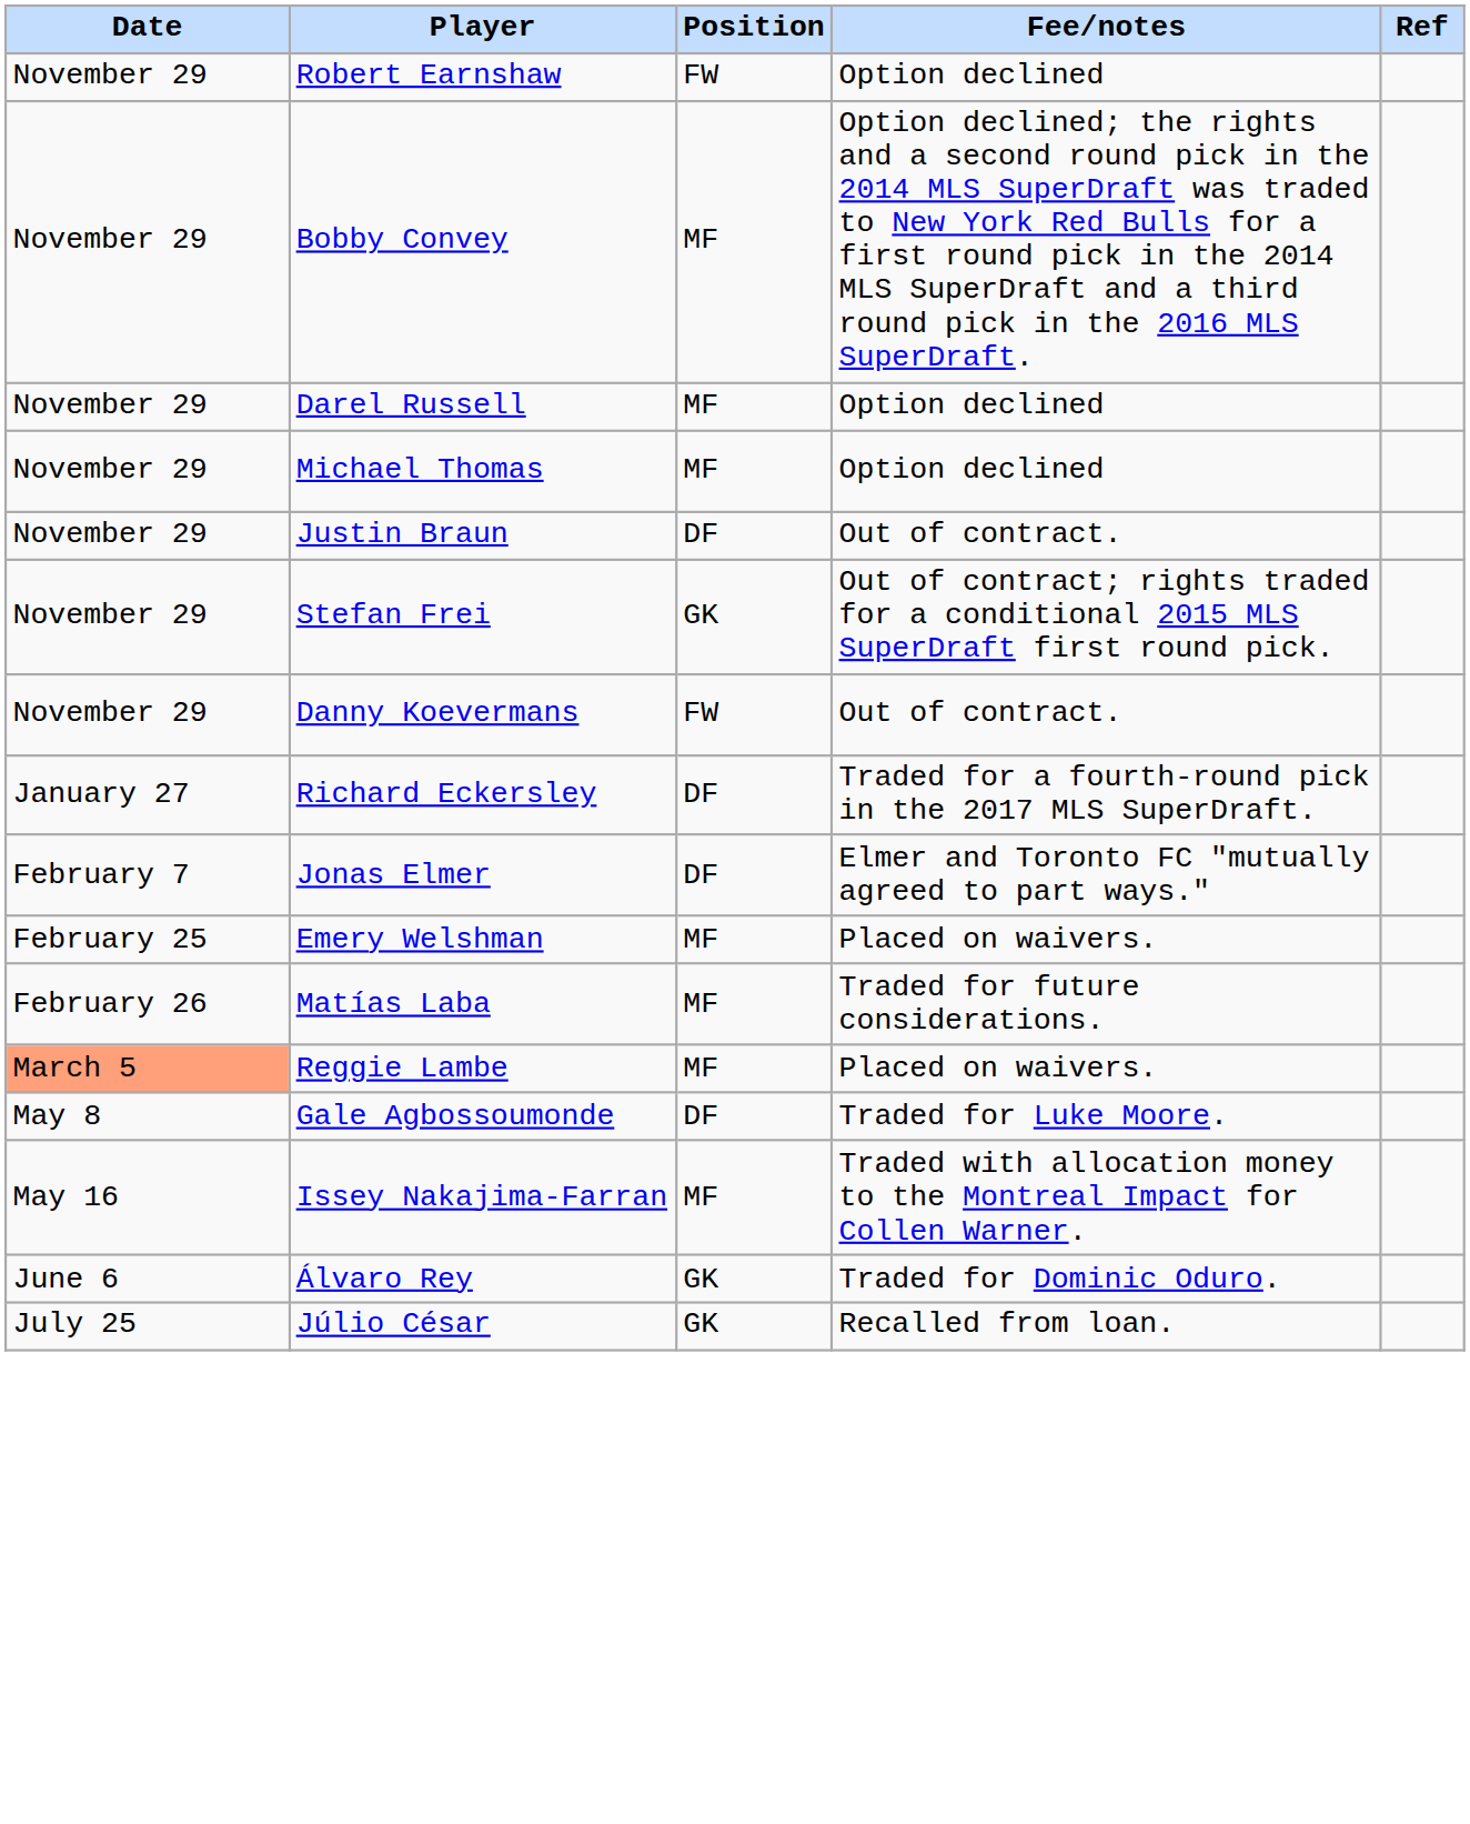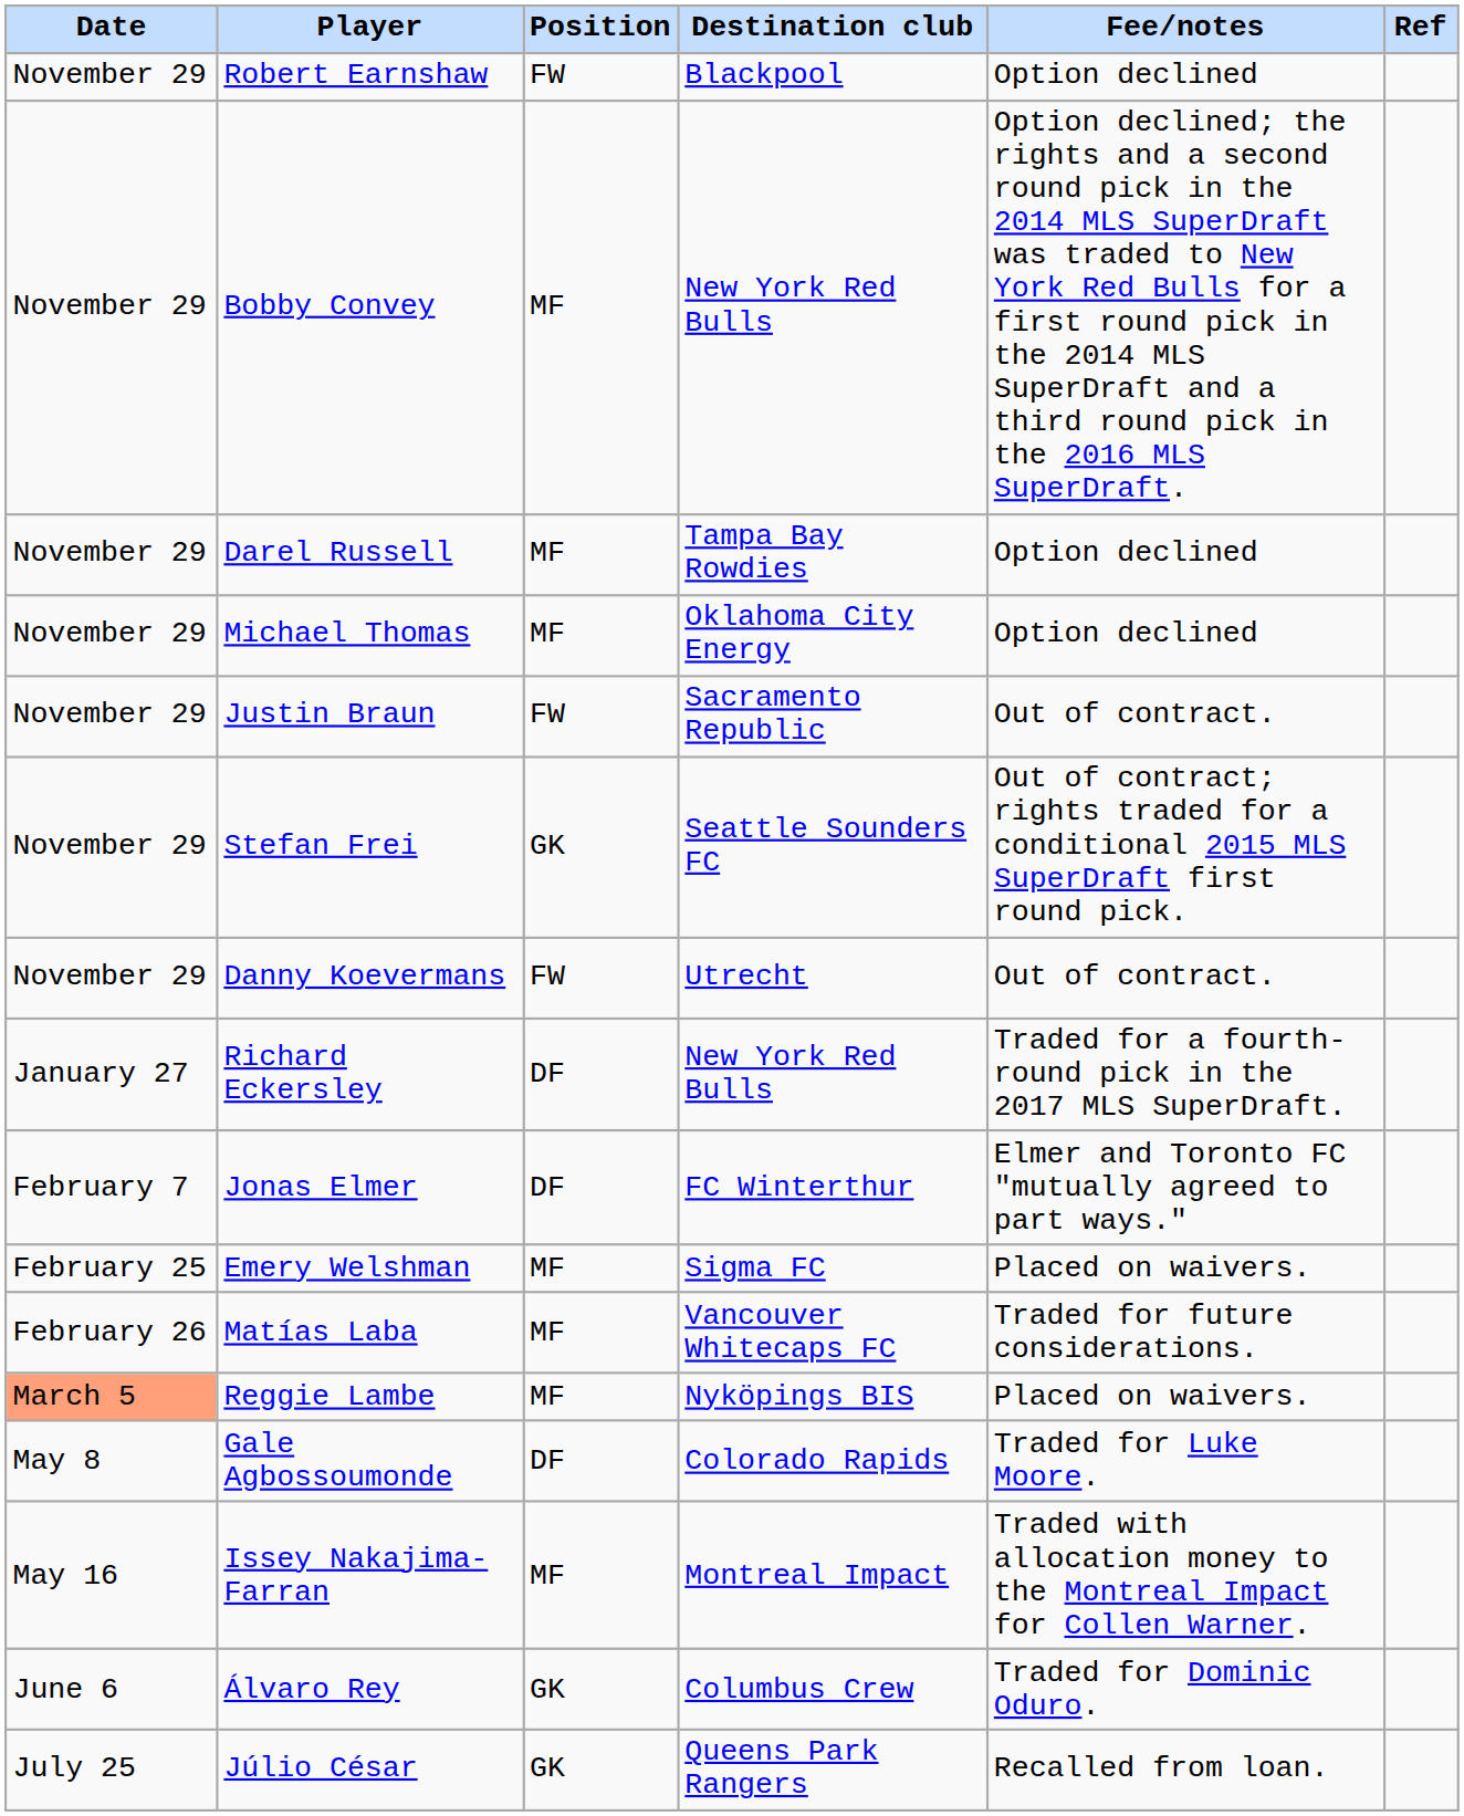+ column: Destination club | Blackpool | New York Red Bulls | Tampa Bay Rowdies | Oklahoma City Energy | Sacramento Republic | Seattle Sounders FC | Utrecht | New York Red Bulls | FC Winterthur | Sigma FC | Vancouver Whitecaps FC | Nyköpings BIS | Colorado Rapids | Montreal Impact | Columbus Crew | Queens Park Rangers
Justin Braun | Position: DF -> FW
